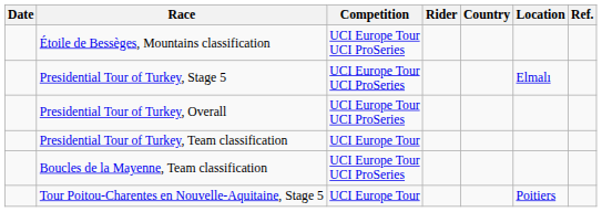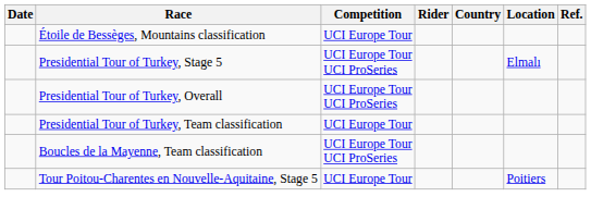Étoile de Bessèges, Mountains classification | Competition: UCI Europe Tour UCI ProSeries -> UCI Europe Tour
